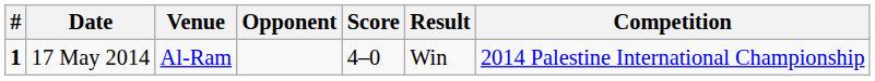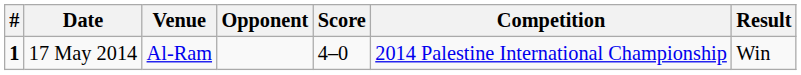columns swapped: Result <-> Competition
